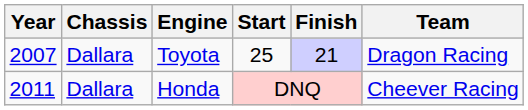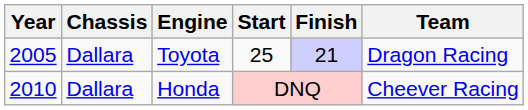Toyota | Year: 2007 -> 2005
Honda | Year: 2011 -> 2010
